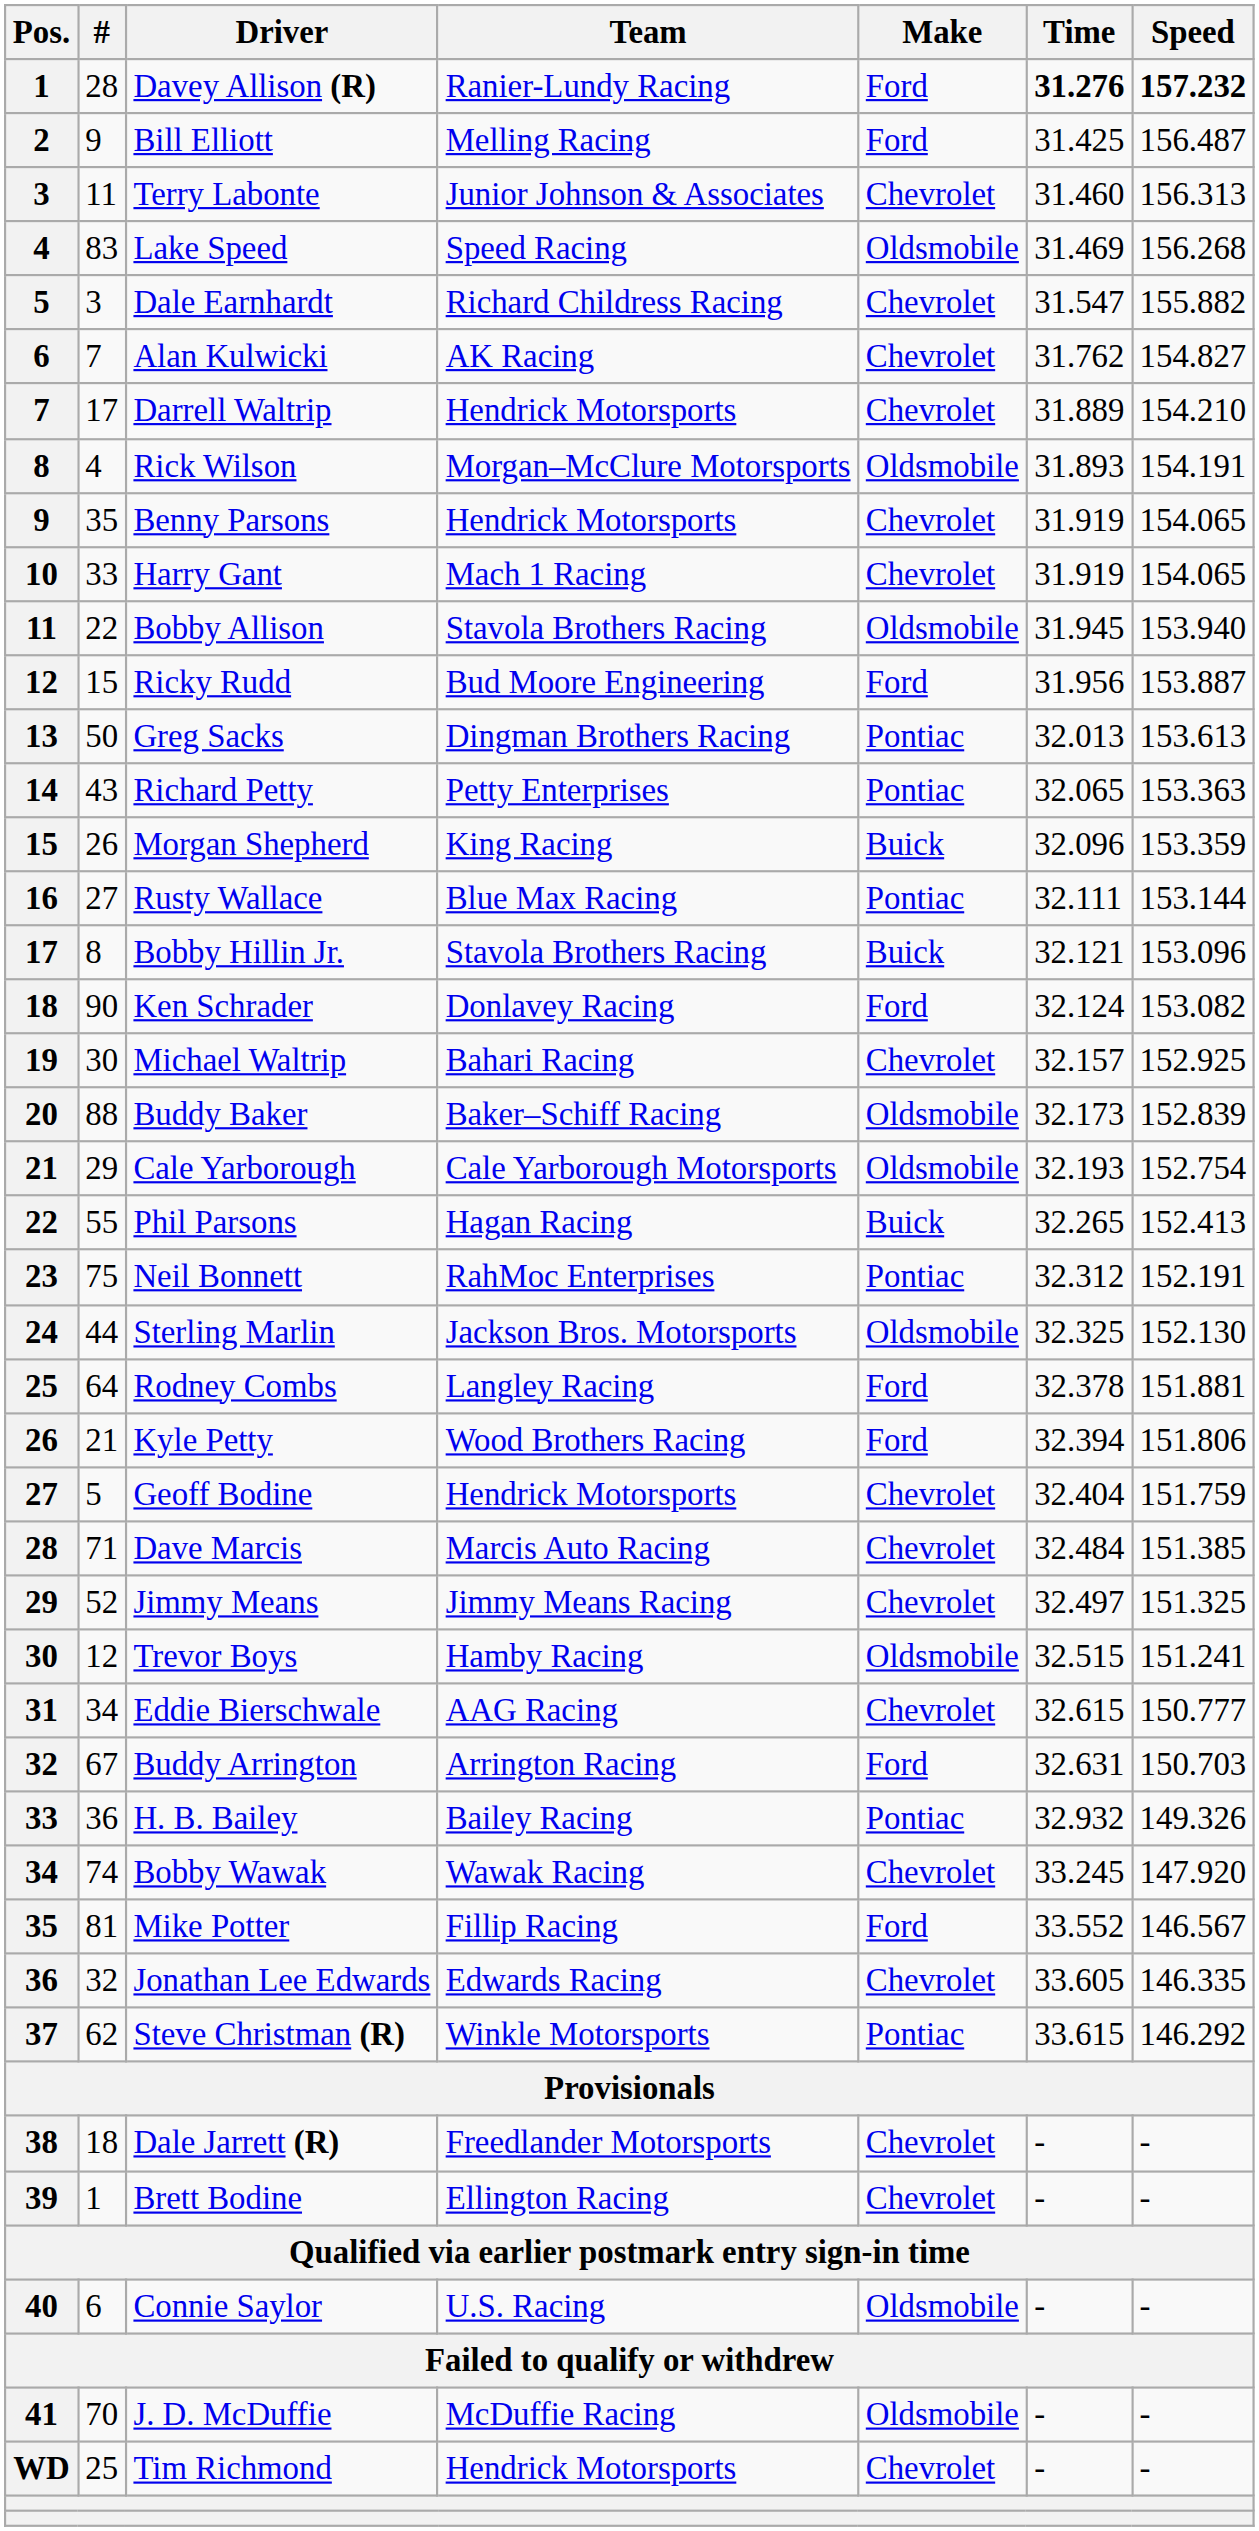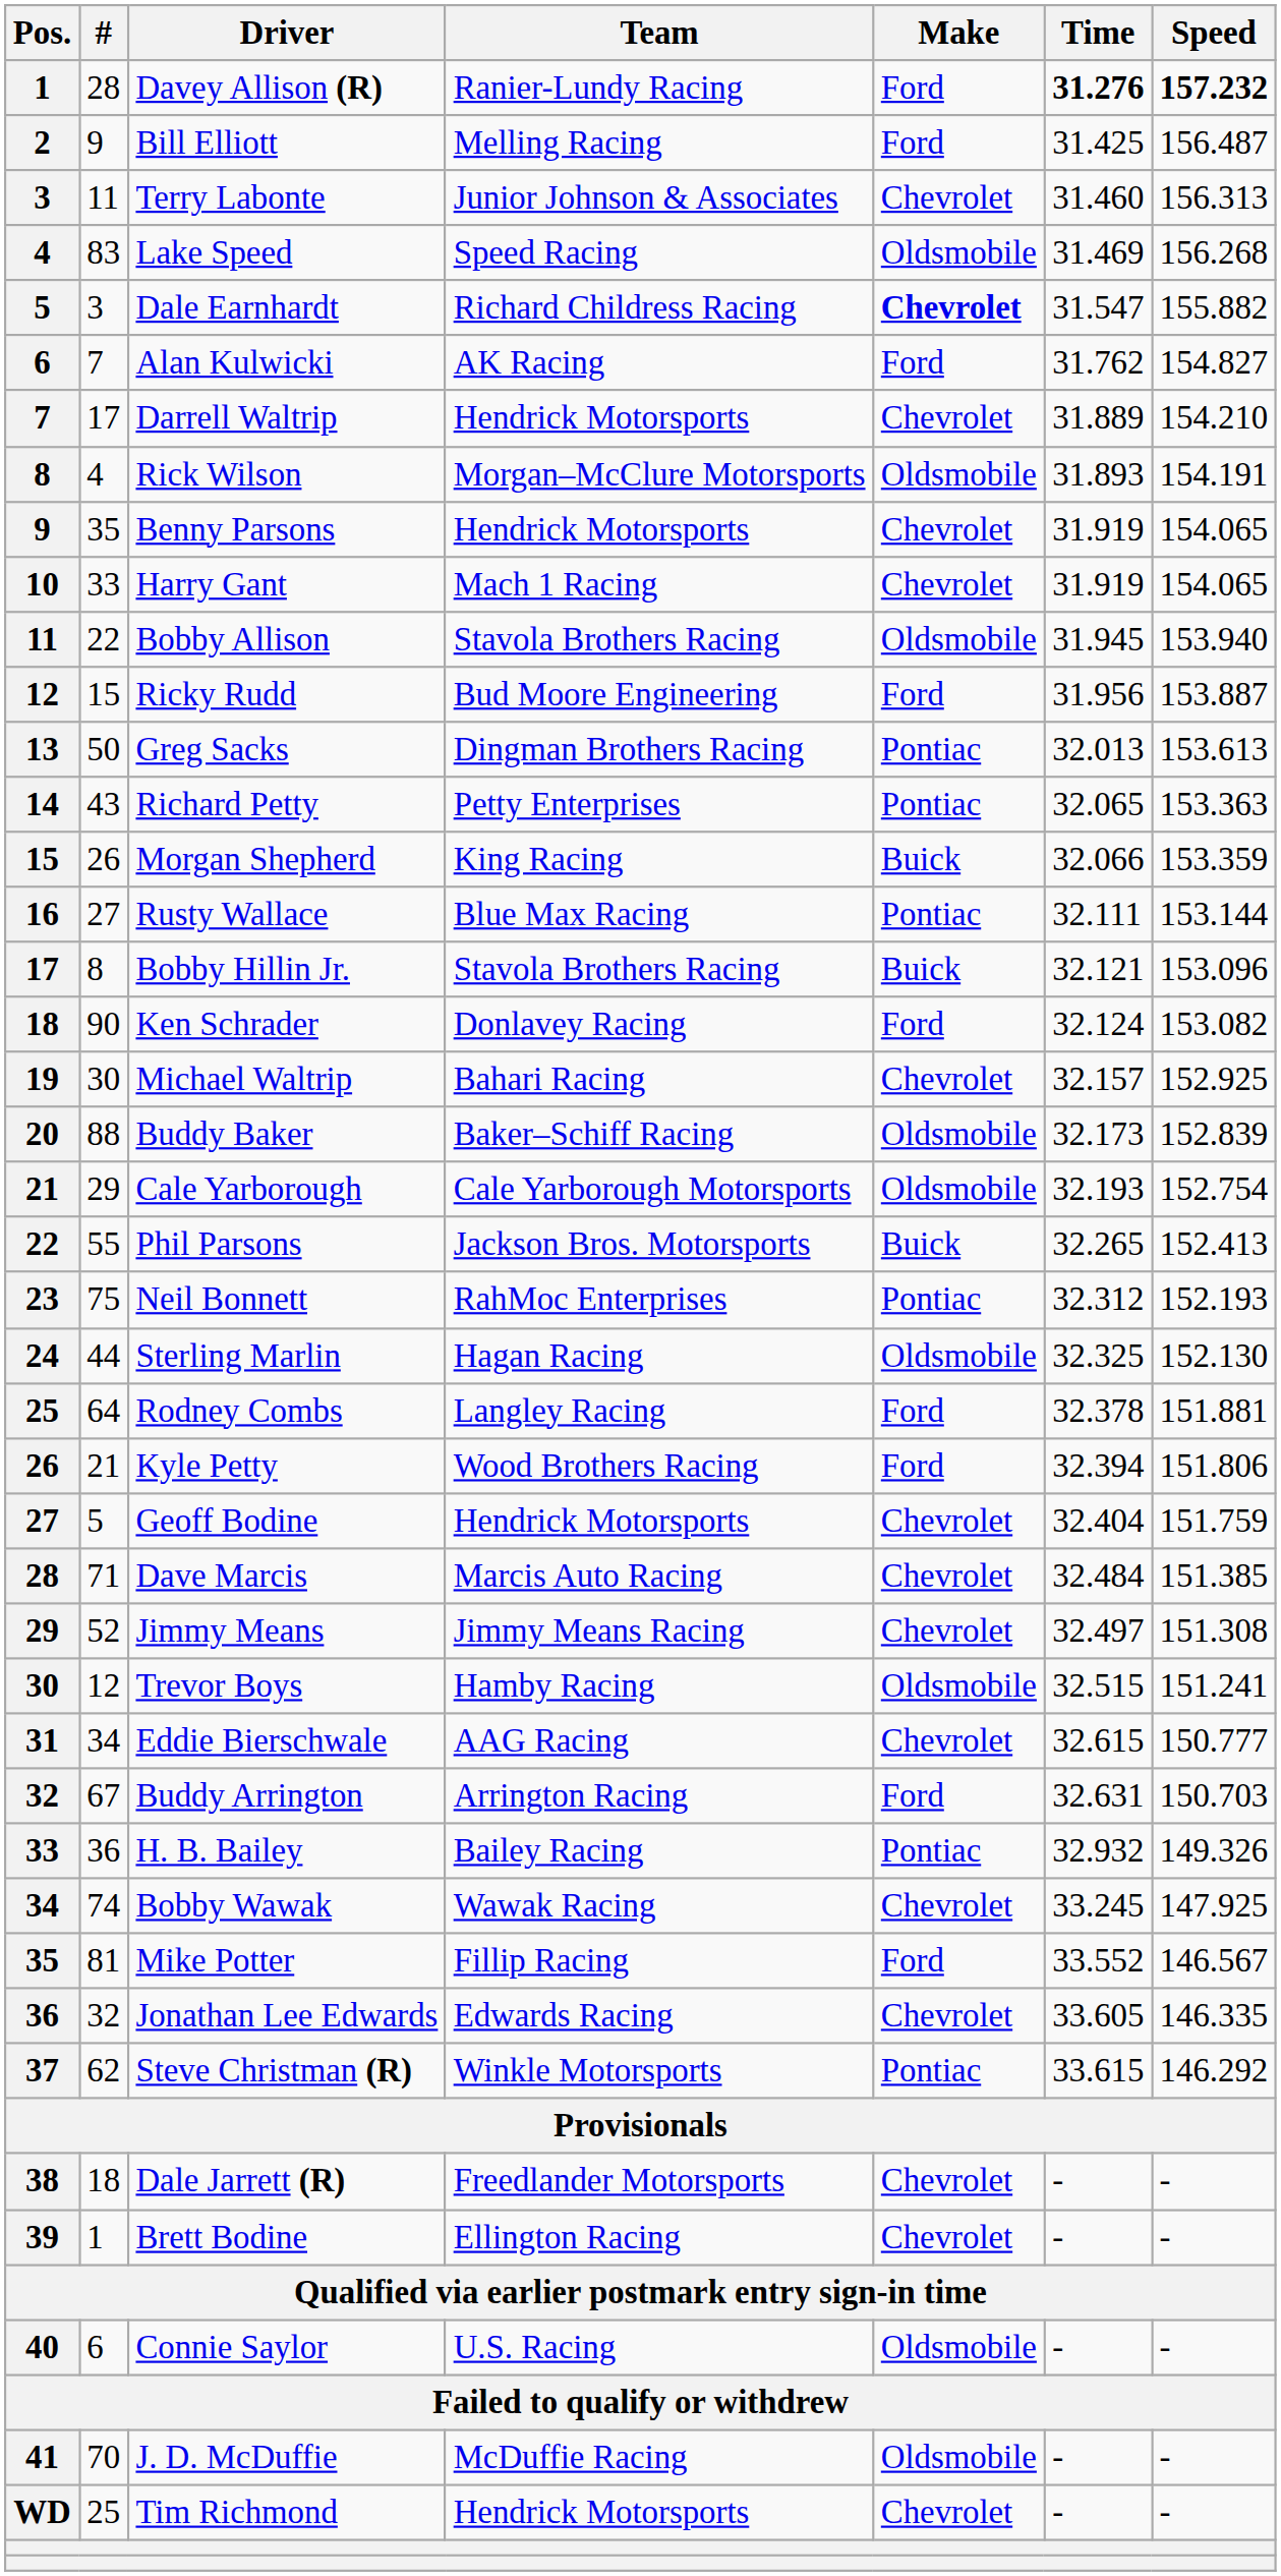Dale Earnhardt | Make: normal -> bold
Alan Kulwicki | Make: Chevrolet -> Ford
Morgan Shepherd | Time: 32.096 -> 32.066
Phil Parsons | Team: Hagan Racing -> Jackson Bros. Motorsports
Neil Bonnett | Speed: 152.191 -> 152.193
Sterling Marlin | Team: Jackson Bros. Motorsports -> Hagan Racing
Jimmy Means | Speed: 151.325 -> 151.308
Bobby Wawak | Speed: 147.920 -> 147.925
